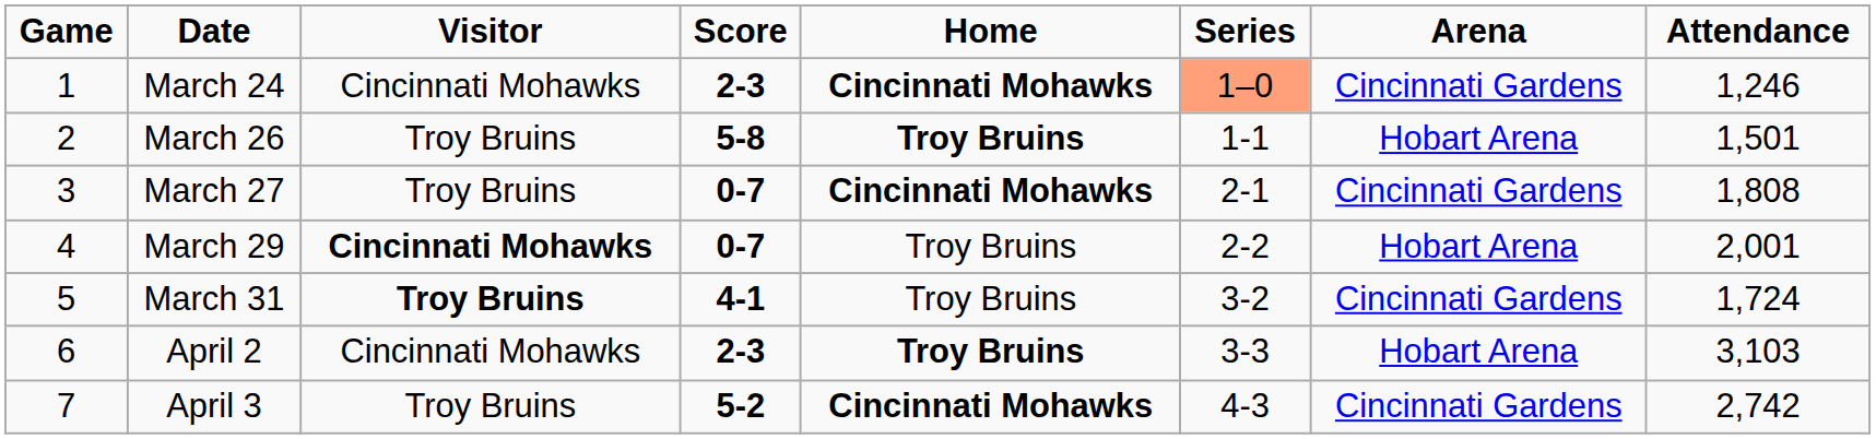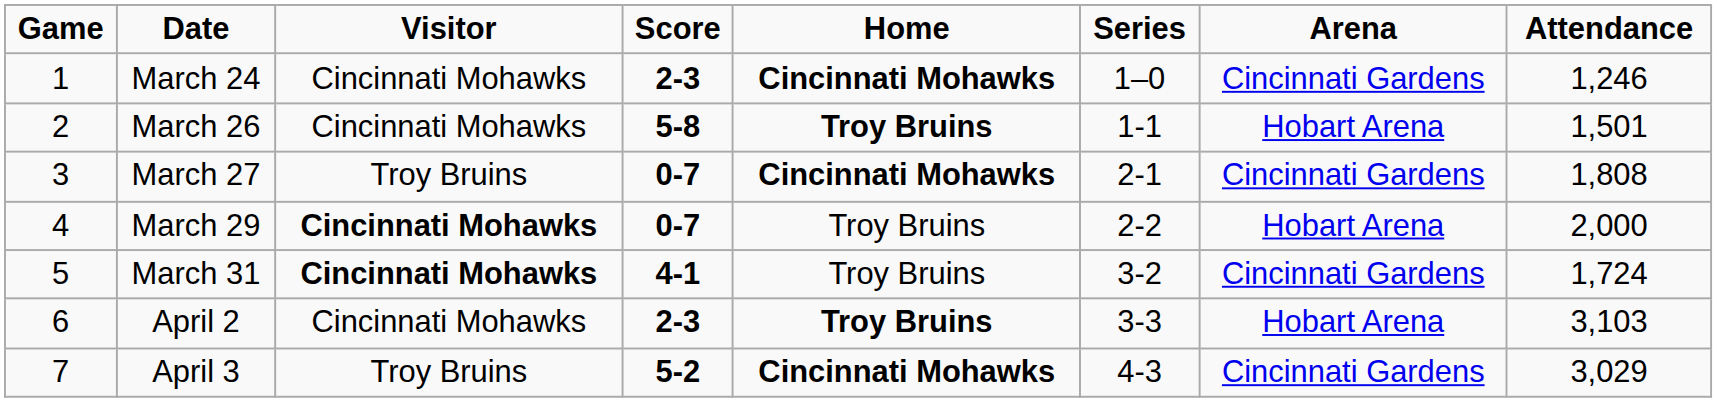March 24 | Series: lightsalmon background -> no background
March 26 | Visitor: Troy Bruins -> Cincinnati Mohawks
March 29 | Attendance: 2,001 -> 2,000
March 31 | Visitor: Troy Bruins -> Cincinnati Mohawks
April 3 | Attendance: 2,742 -> 3,029
